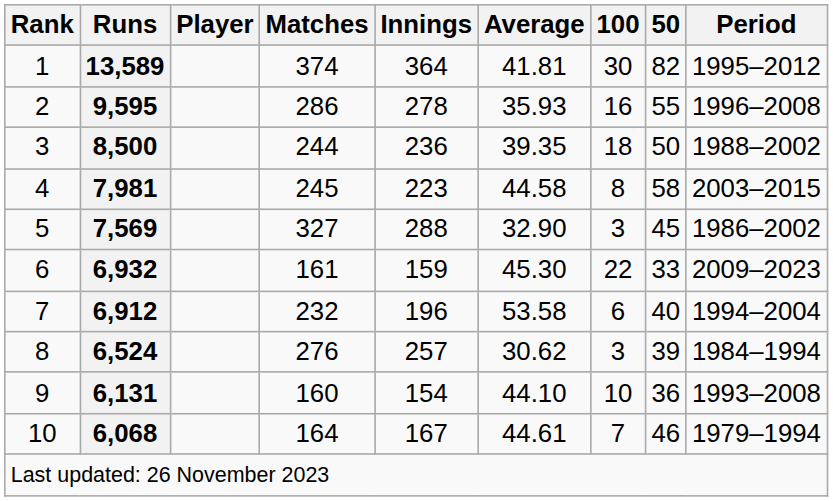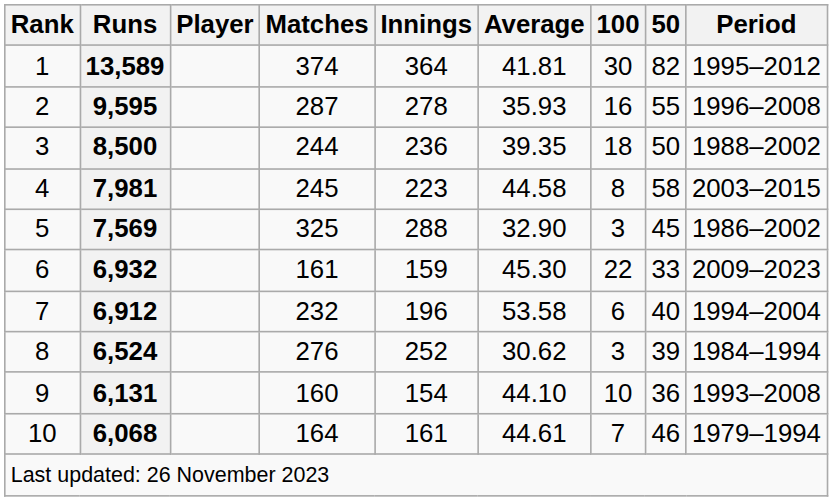9,595 | Matches: 286 -> 287
7,569 | Matches: 327 -> 325
6,524 | Innings: 257 -> 252
6,068 | Innings: 167 -> 161
